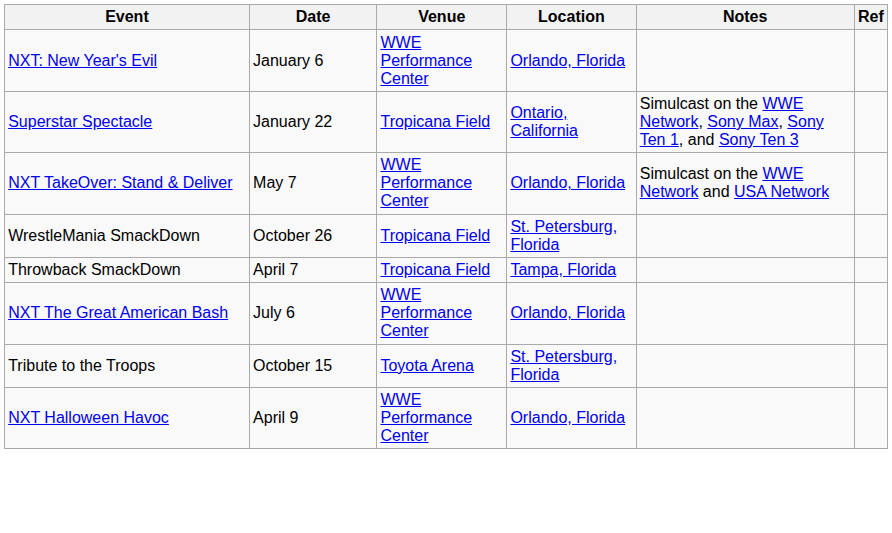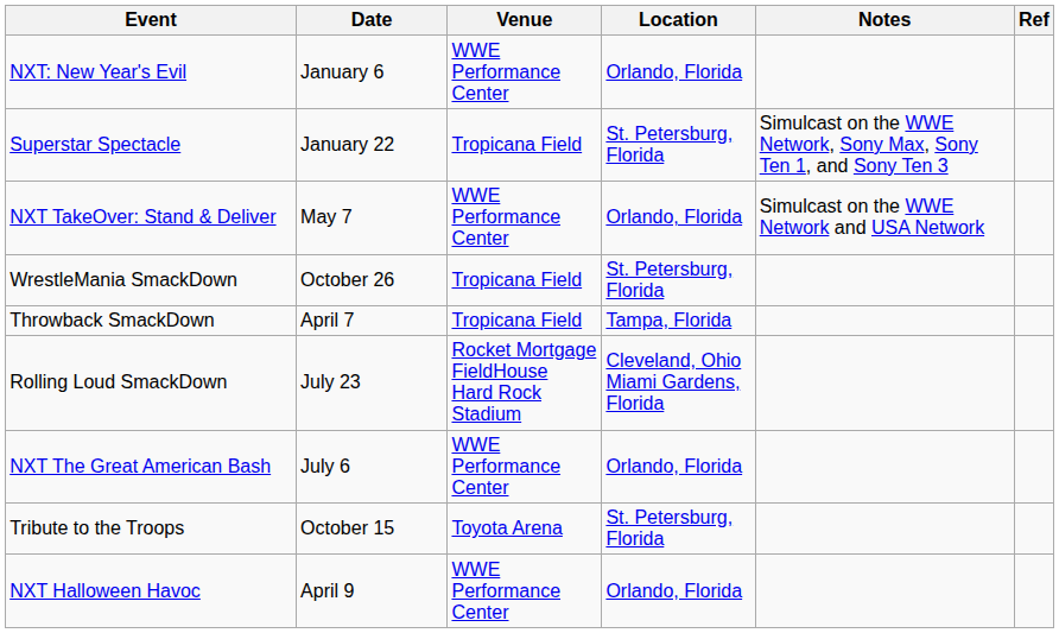Superstar Spectacle | Location: Ontario, California -> St. Petersburg, Florida
+ row: Rolling Loud SmackDown | July 23 | Rocket Mortgage FieldHouse Hard Rock Stadium | Cleveland, Ohio Miami Gardens, Florida
